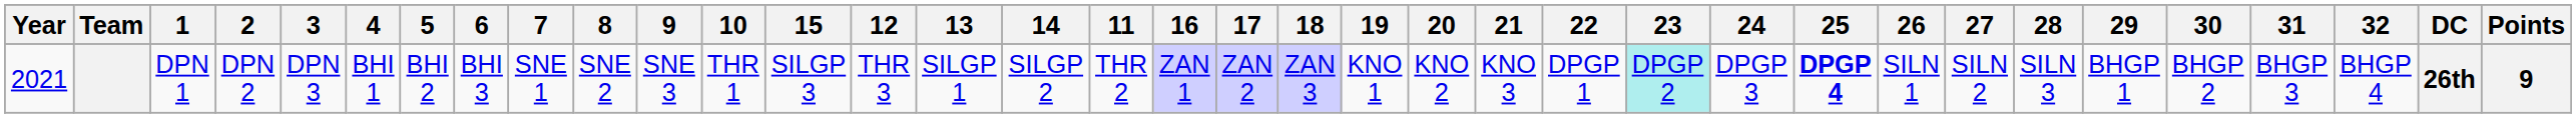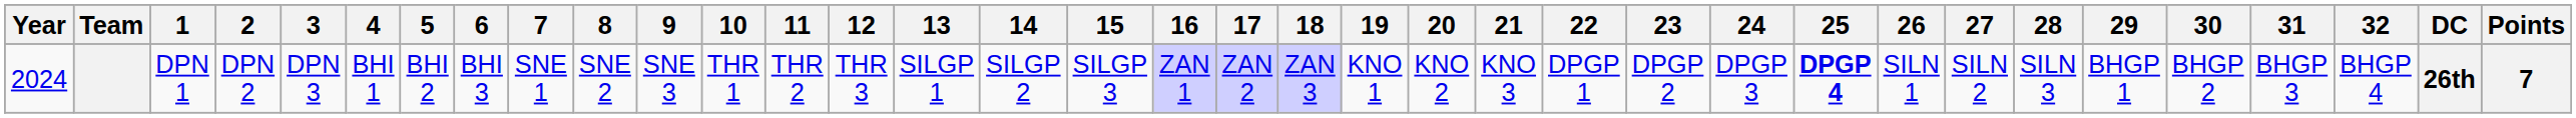columns swapped: 11 <-> 15
DPN 1 | Year: 2021 -> 2024
DPN 1 | 23: paleturquoise background -> no background
DPN 1 | Points: 9 -> 7
